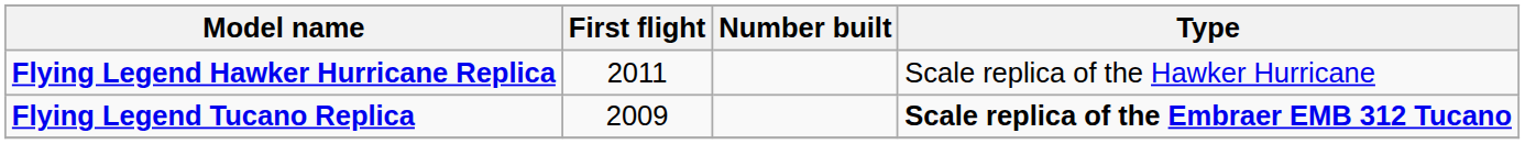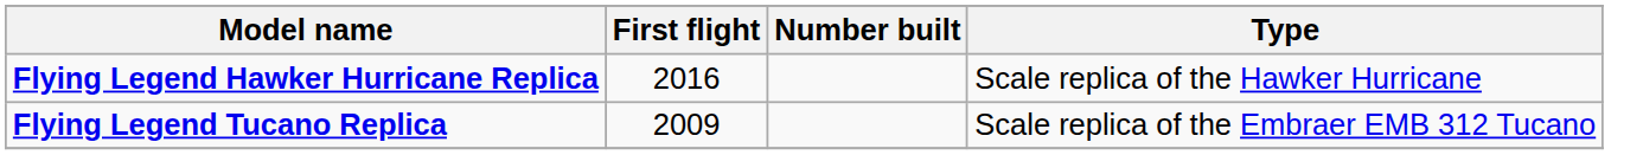Flying Legend Hawker Hurricane Replica | First flight: 2011 -> 2016
Flying Legend Tucano Replica | Type: bold -> normal
